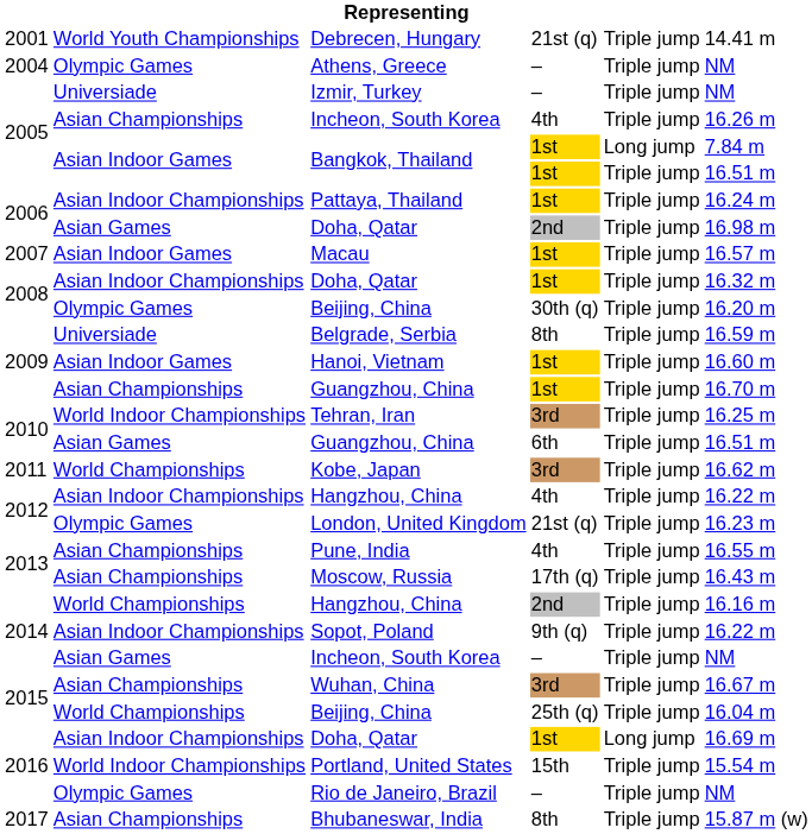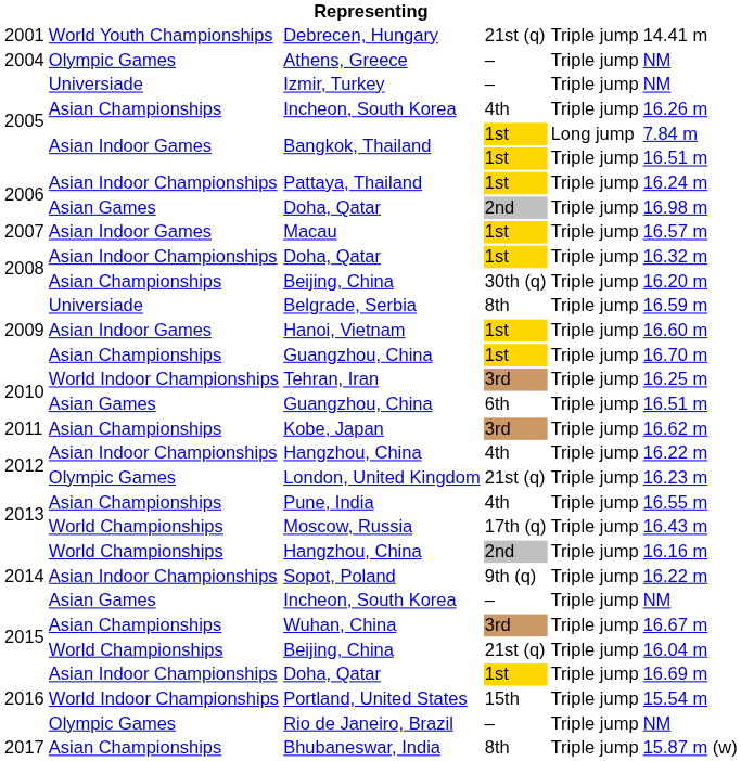2008 / Beijing, China | column 2: Olympic Games -> Asian Championships
Kobe, Japan | column 2: World Championships -> Asian Championships
Moscow, Russia | column 2: Asian Championships -> World Championships
2015 / Beijing, China | column 4: 25th (q) -> 21st (q)
2016 / Doha, Qatar | column 5: Long jump -> Triple jump
